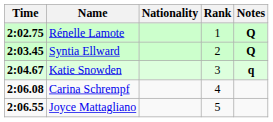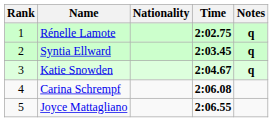columns swapped: Rank <-> Time
Rénelle Lamote | Notes: Q -> q
Syntia Ellward | Notes: Q -> q
